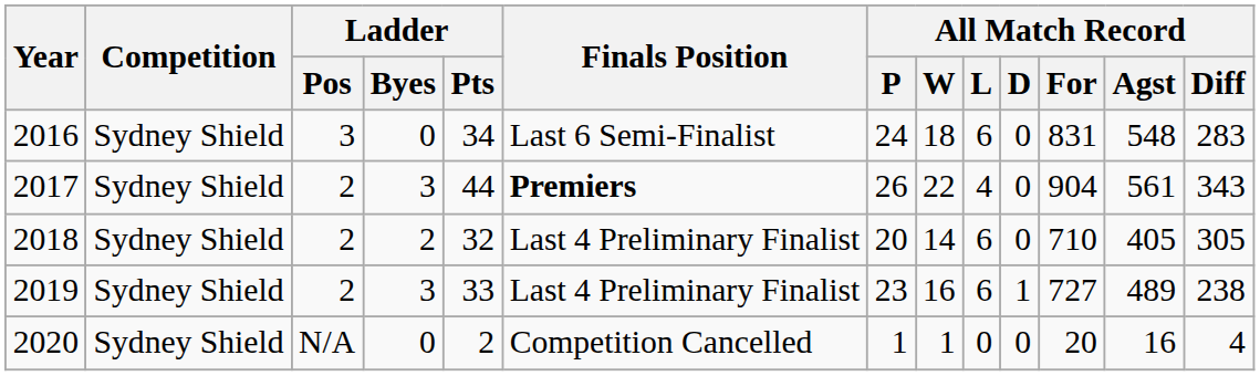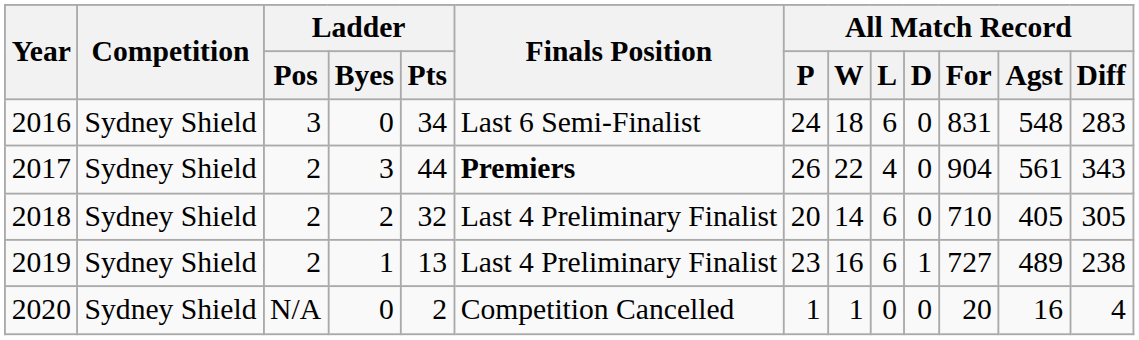2019 | Ladder / Byes: 3 -> 1
2019 | Ladder / Pts: 33 -> 13
